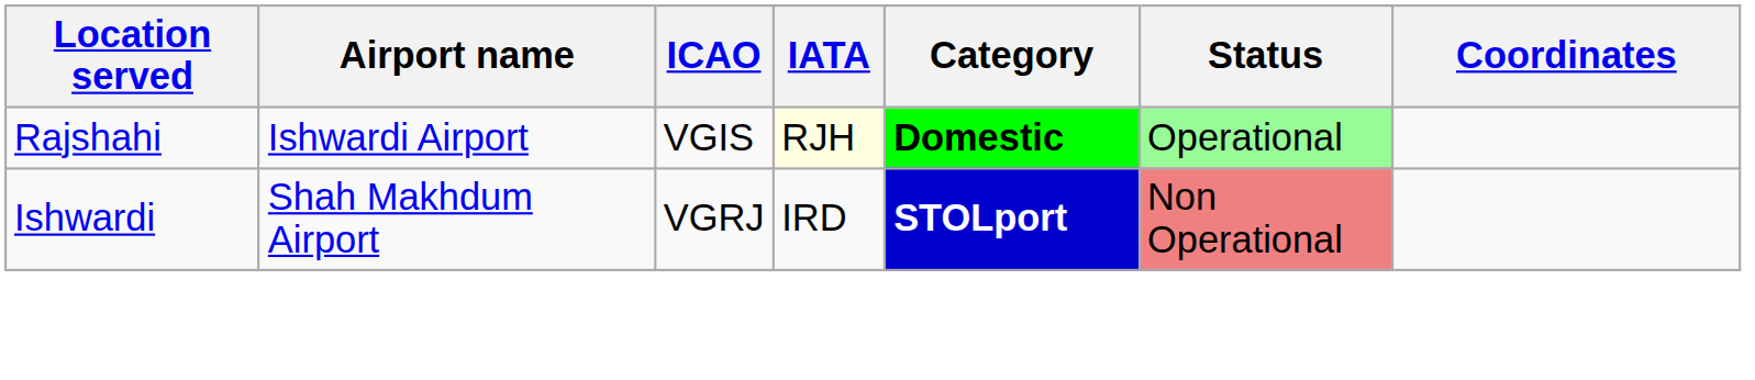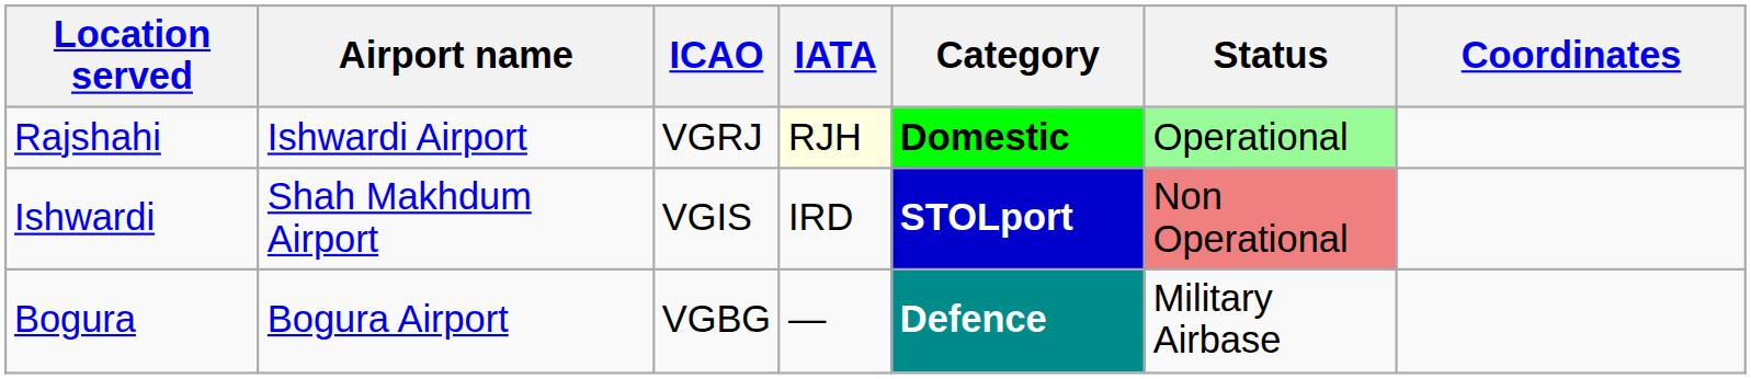Rajshahi | ICAO: VGIS -> VGRJ
Ishwardi | ICAO: VGRJ -> VGIS
+ row: Bogura | Bogura Airport | VGBG | — | Defence | Military Airbase
